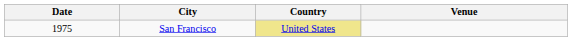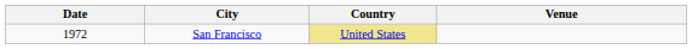San Francisco | Date: 1975 -> 1972
